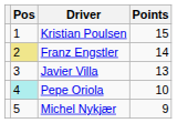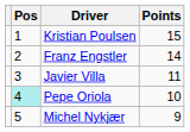Franz Engstler | Pos: khaki background -> no background
Javier Villa | Points: 13 -> 11
